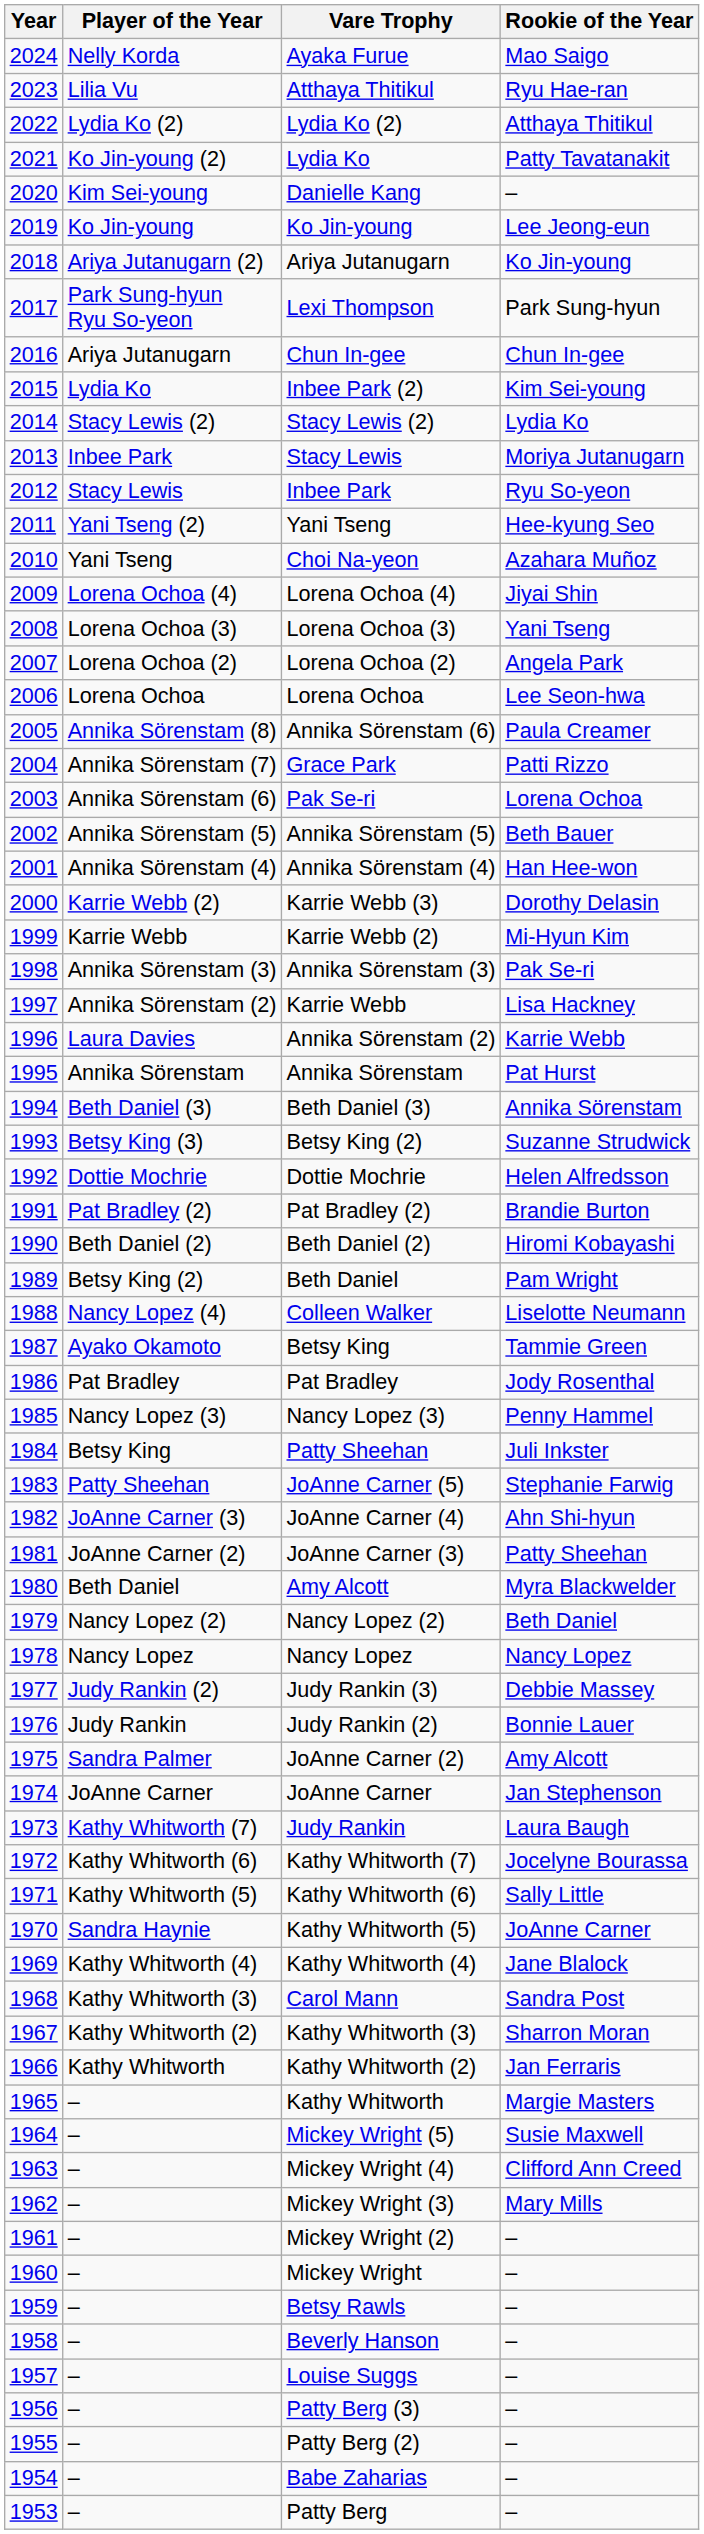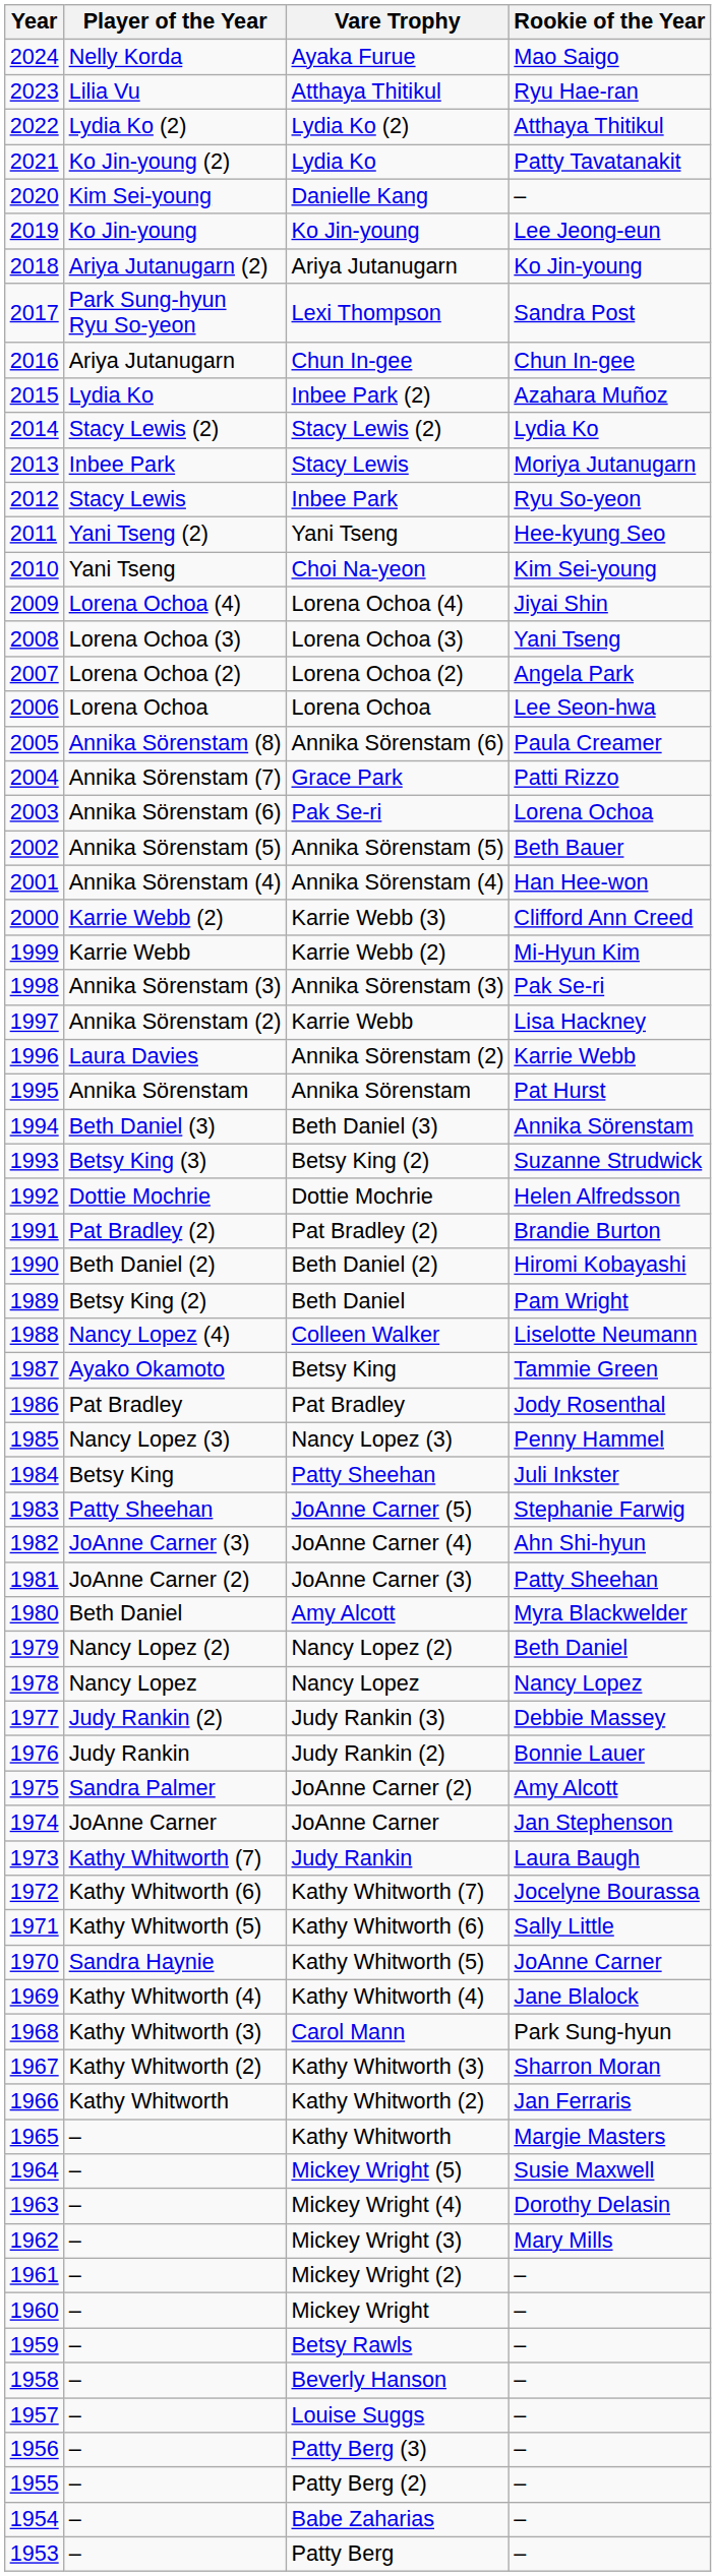Lexi Thompson | Rookie of the Year: Park Sung-hyun -> Sandra Post
Inbee Park (2) | Rookie of the Year: Kim Sei-young -> Azahara Muñoz
Choi Na-yeon | Rookie of the Year: Azahara Muñoz -> Kim Sei-young
Karrie Webb (3) | Rookie of the Year: Dorothy Delasin -> Clifford Ann Creed
Carol Mann | Rookie of the Year: Sandra Post -> Park Sung-hyun
Mickey Wright (4) | Rookie of the Year: Clifford Ann Creed -> Dorothy Delasin
